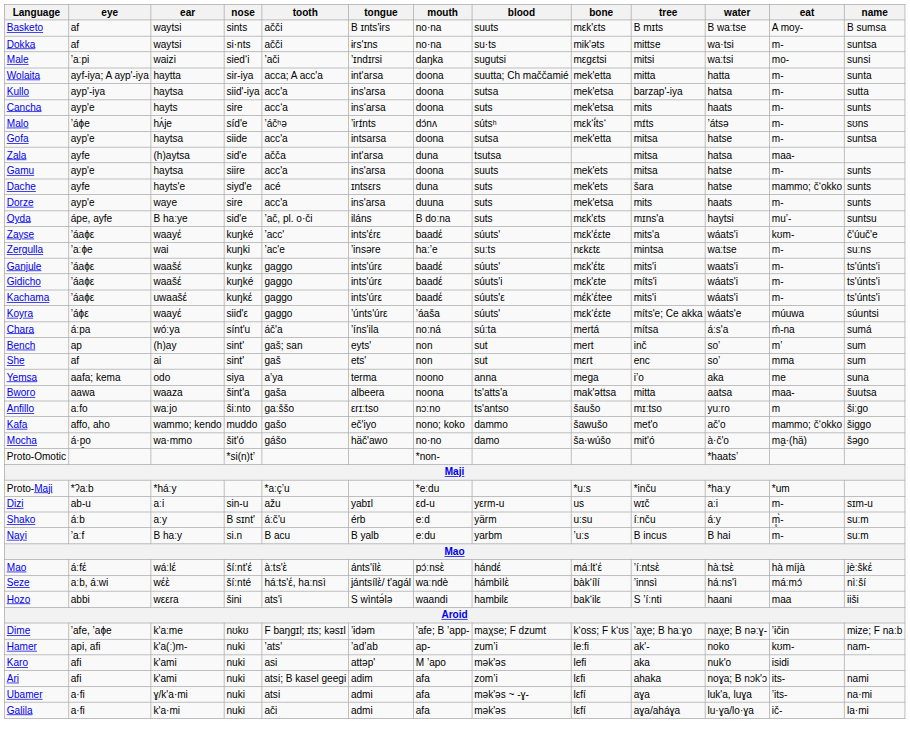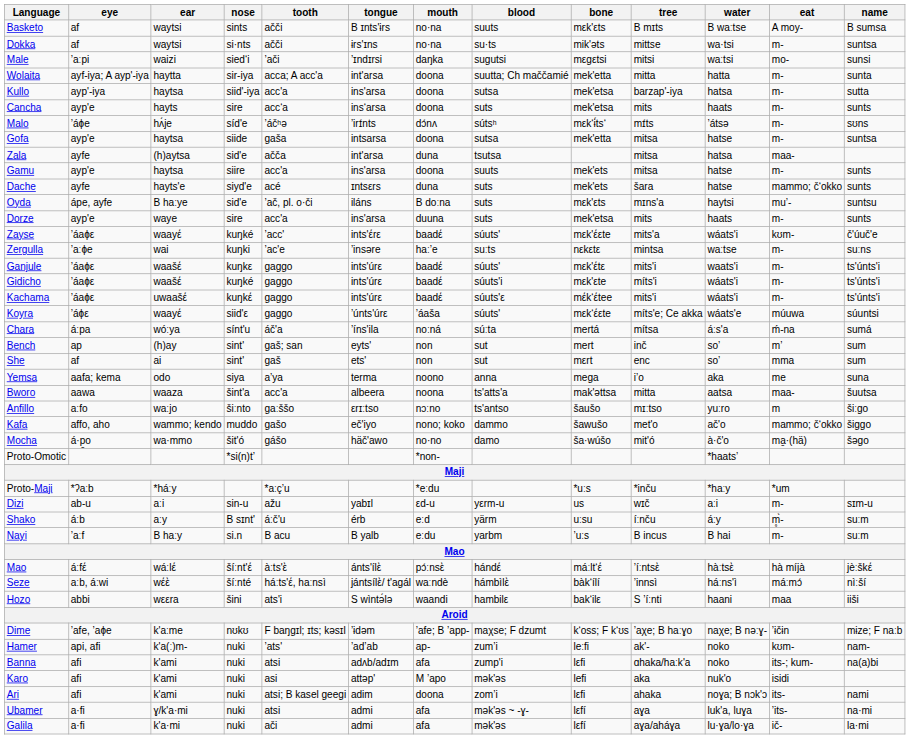Gofa | tooth: acc'a -> gaša
rows swapped: Dorze <-> Oyda
Bworo | tooth: gaša -> acc'a
+ row: Banna | afi | k'ami | nuki | atsi | adʌb/adɪm | afa | zump'i | lεfi | ɑhaka/haːk'a | noko | its-; kum- | na(a)bi
Ari | mouth: afa -> doona
